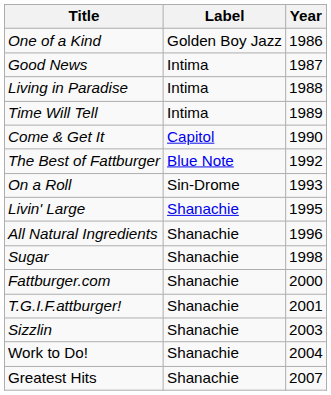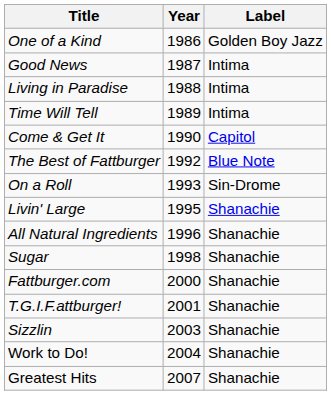columns swapped: Year <-> Label
